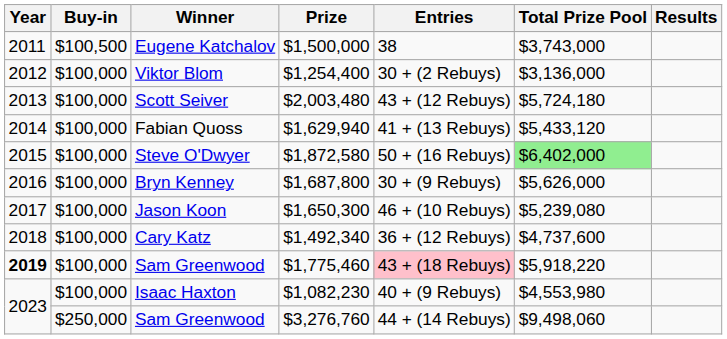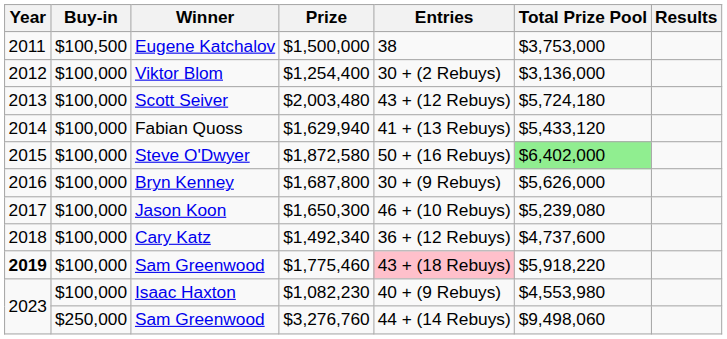Eugene Katchalov | Total Prize Pool: $3,743,000 -> $3,753,000
